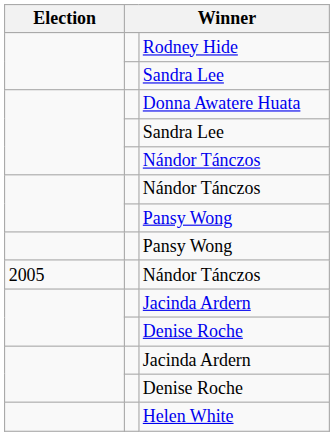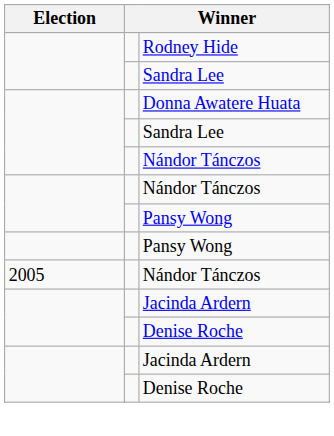- row: Helen White
